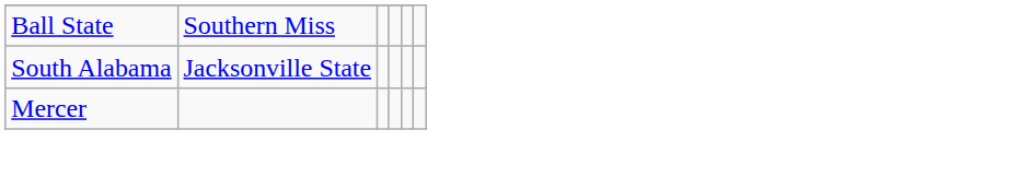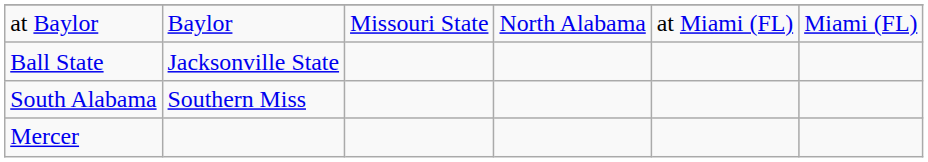+ row: at Baylor | Baylor | Missouri State | North Alabama | at Miami (FL) | Miami (FL)
Ball State | column 2: Southern Miss -> Jacksonville State
South Alabama | column 2: Jacksonville State -> Southern Miss
